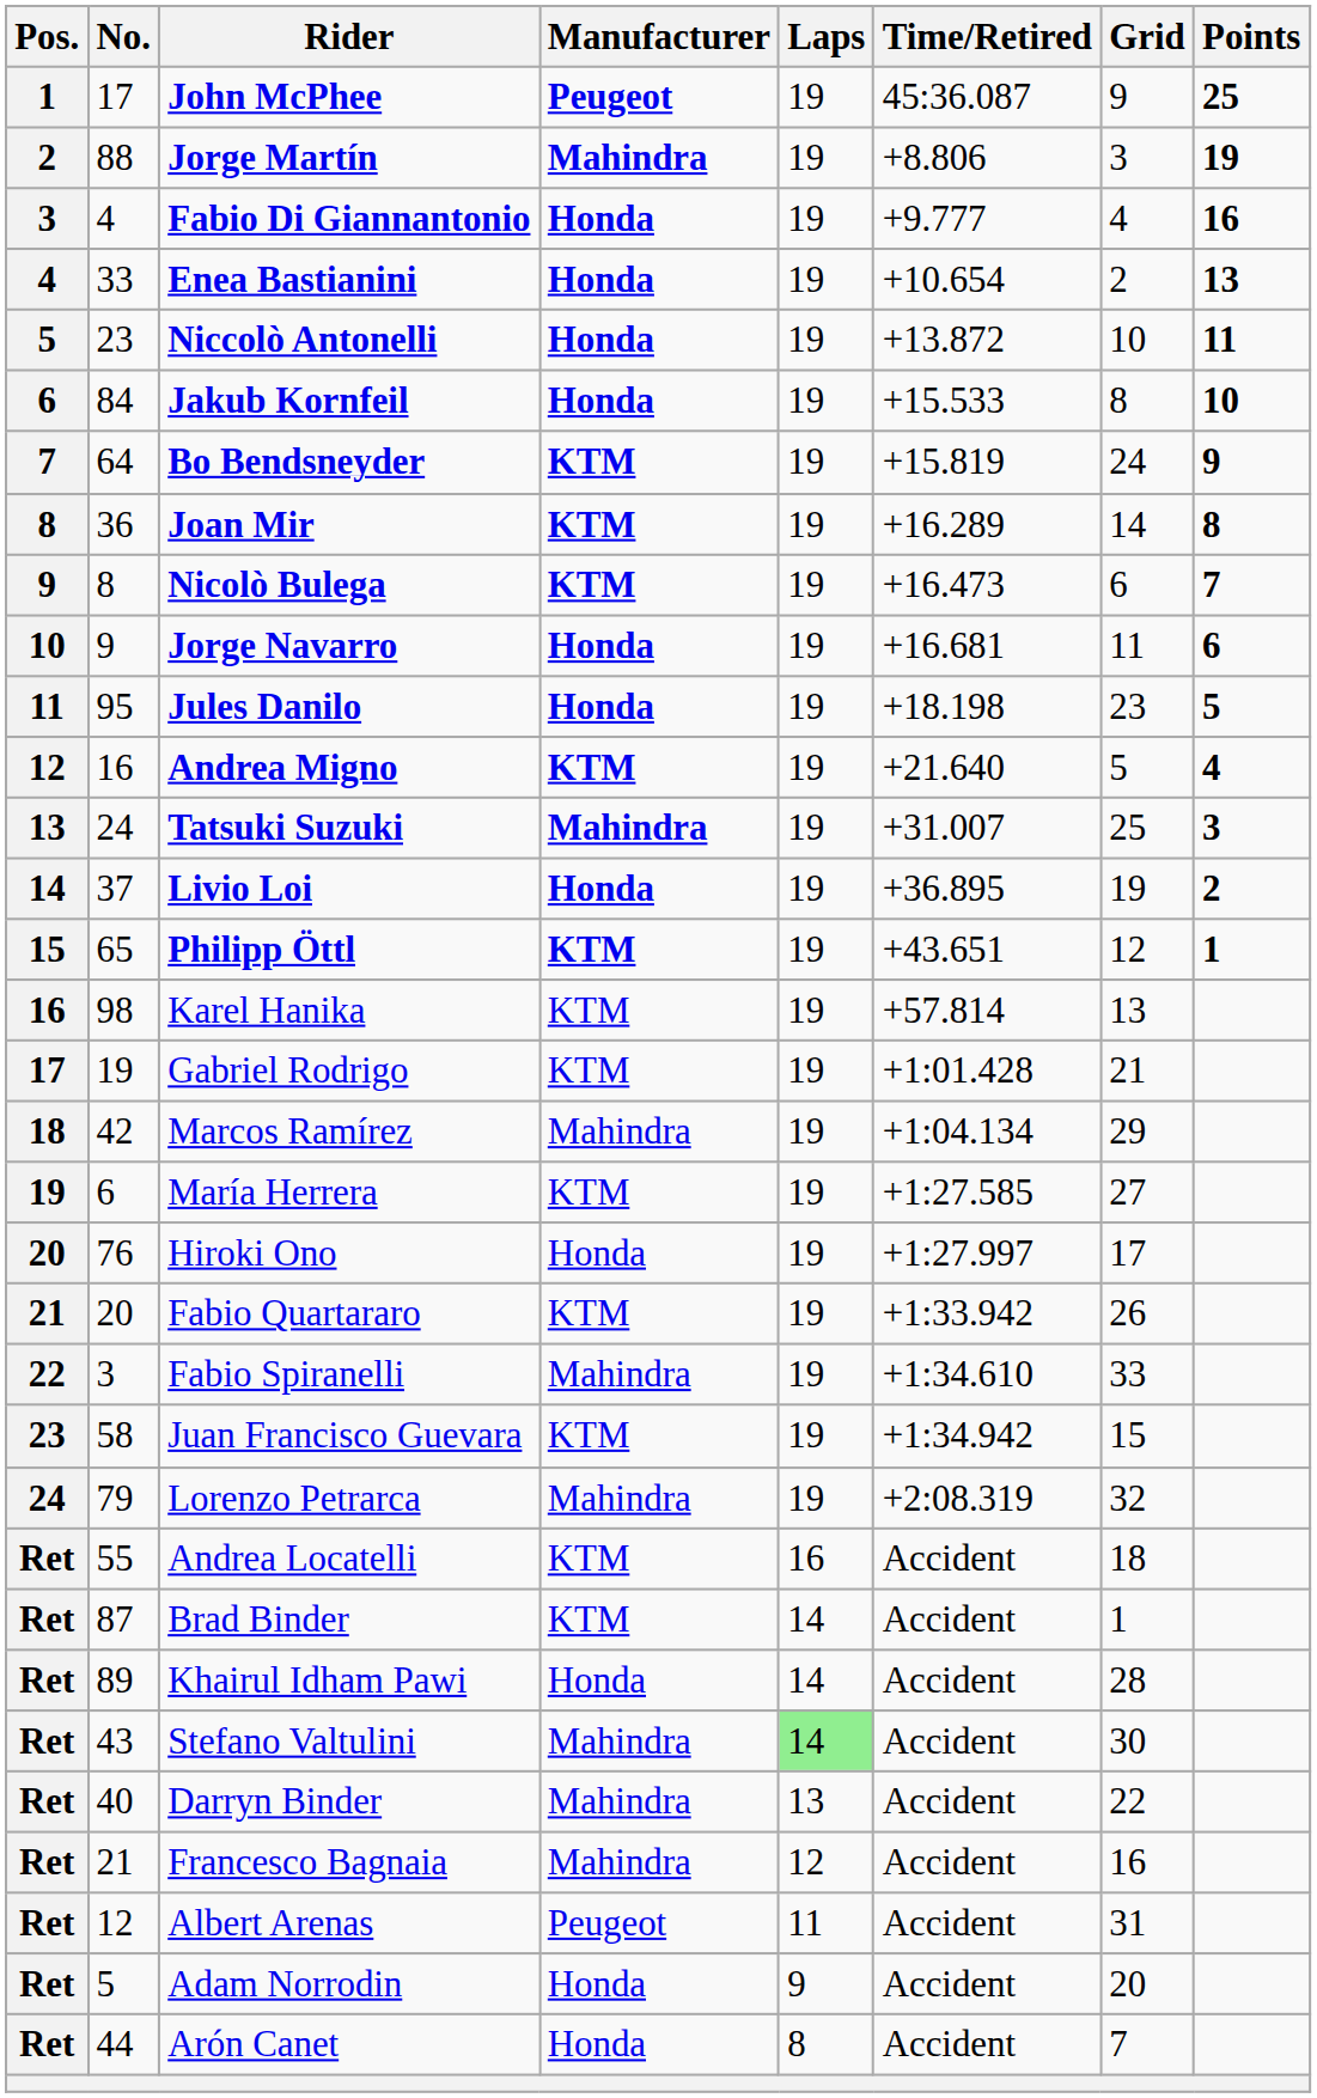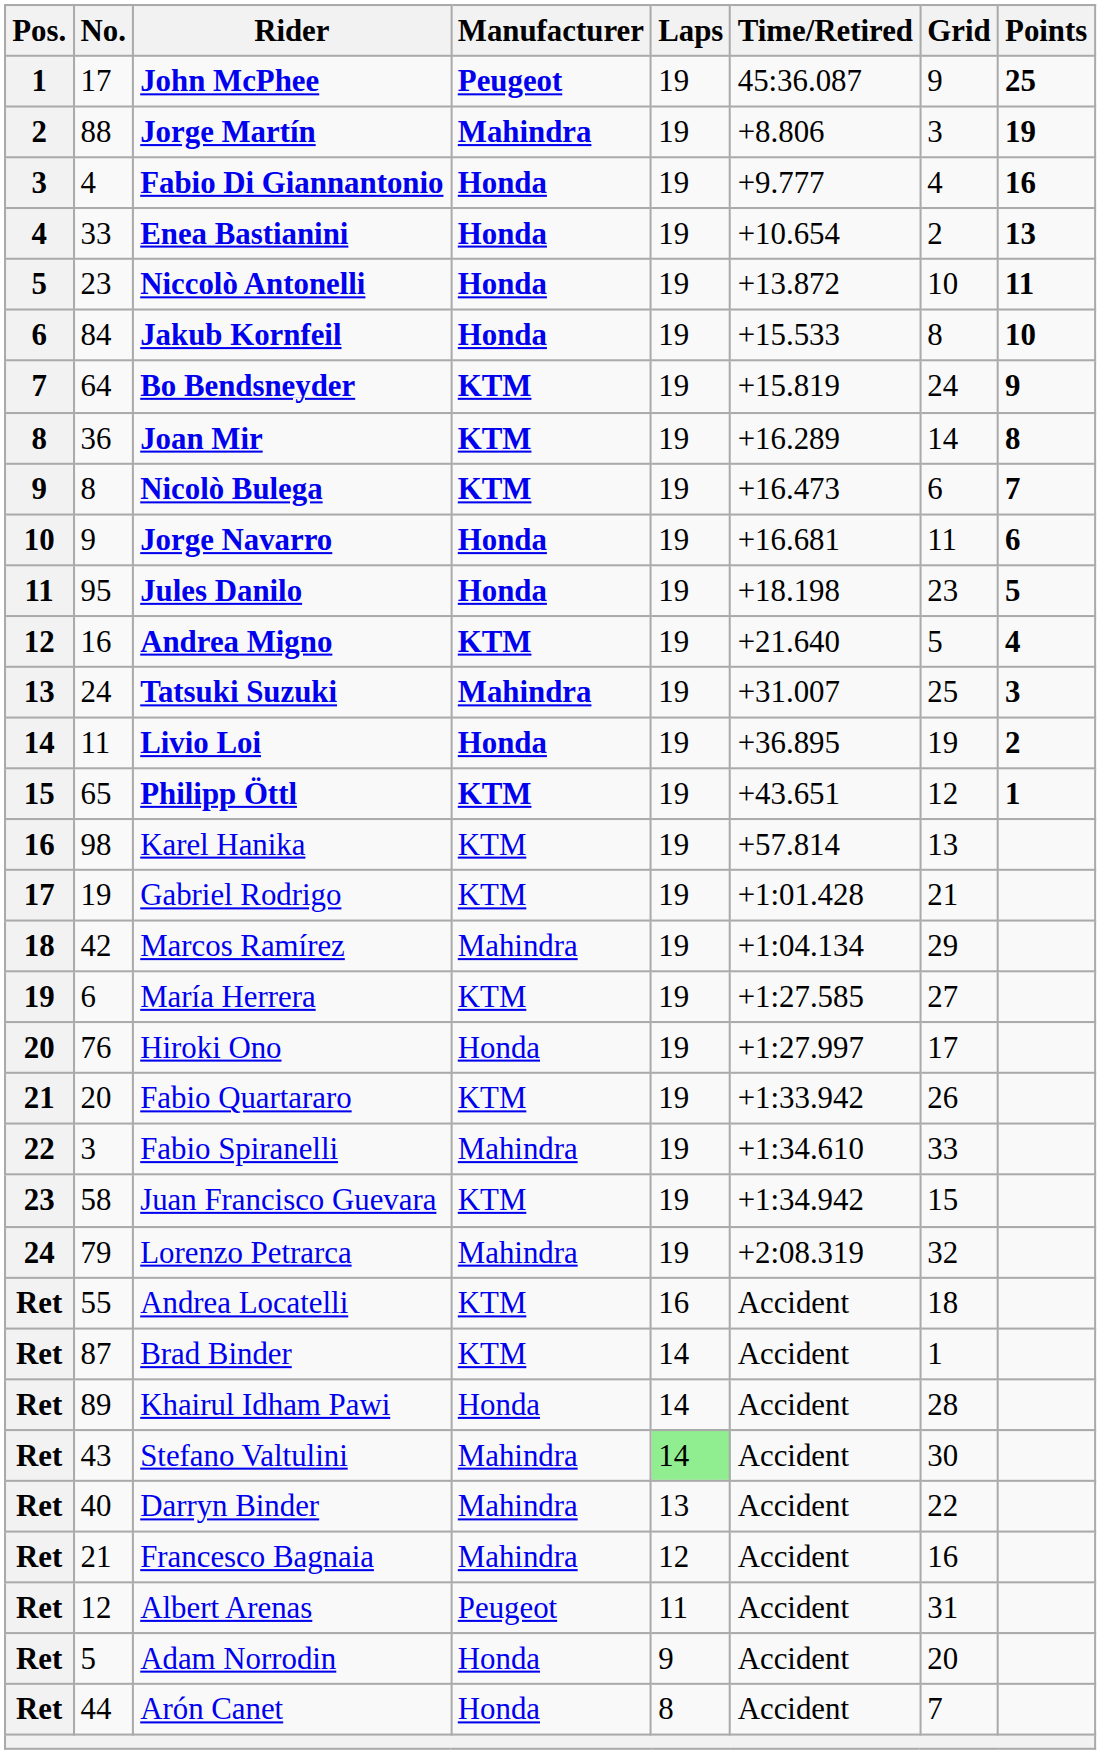Livio Loi | No.: 37 -> 11
